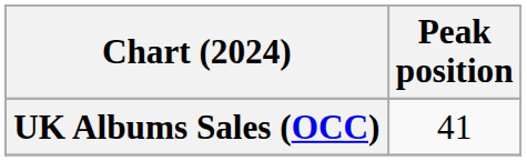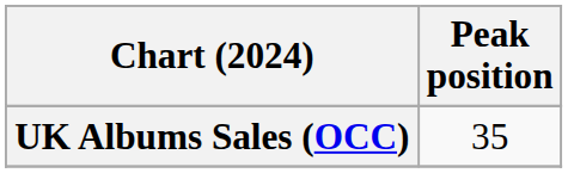UK Albums Sales (OCC) | Peak position: 41 -> 35
